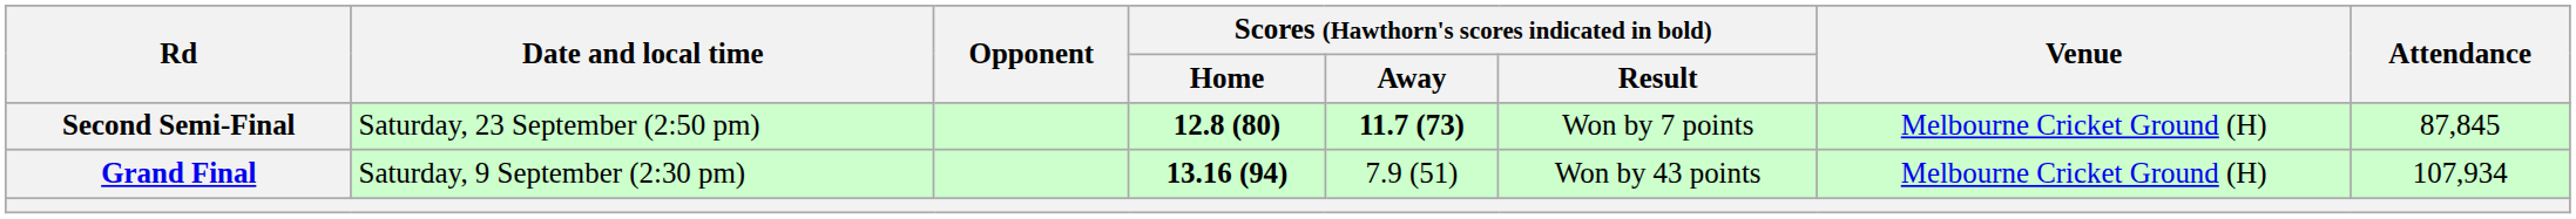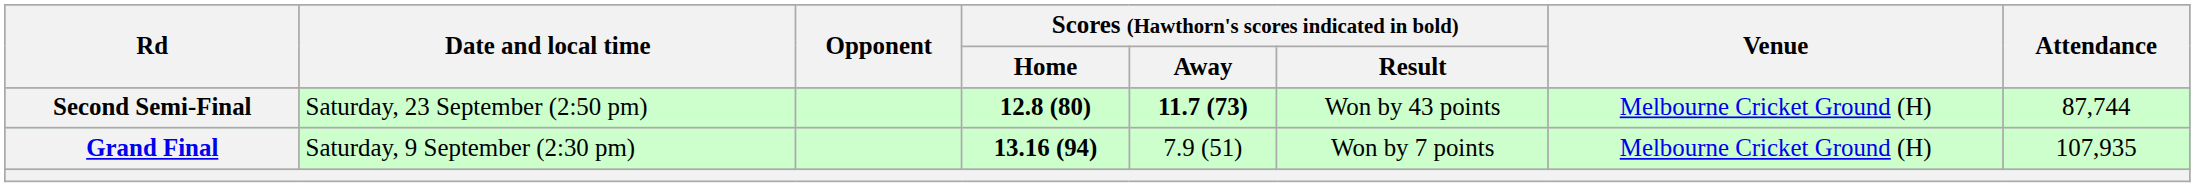Second Semi-Final | Scores (Hawthorn's scores indicated in bold) / Result: Won by 7 points -> Won by 43 points
Second Semi-Final | Attendance: 87,845 -> 87,744
Grand Final | Scores (Hawthorn's scores indicated in bold) / Result: Won by 43 points -> Won by 7 points
Grand Final | Attendance: 107,934 -> 107,935
